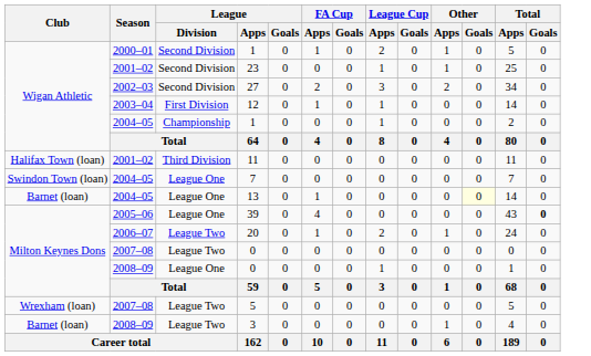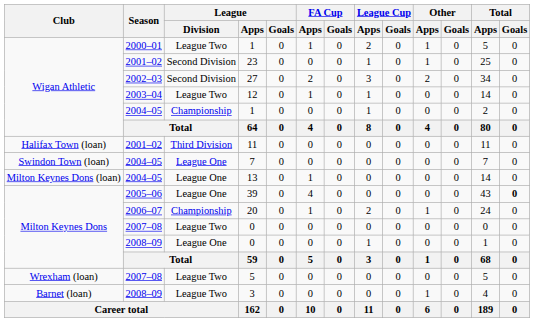2000–01 / 1 | League / Division: Second Division -> League Two
12 | League / Division: First Division -> League Two
13 | Club: Barnet (loan) -> Milton Keynes Dons (loan)
13 | Other / Goals: lightyellow background -> no background
20 | League / Division: League Two -> Championship
